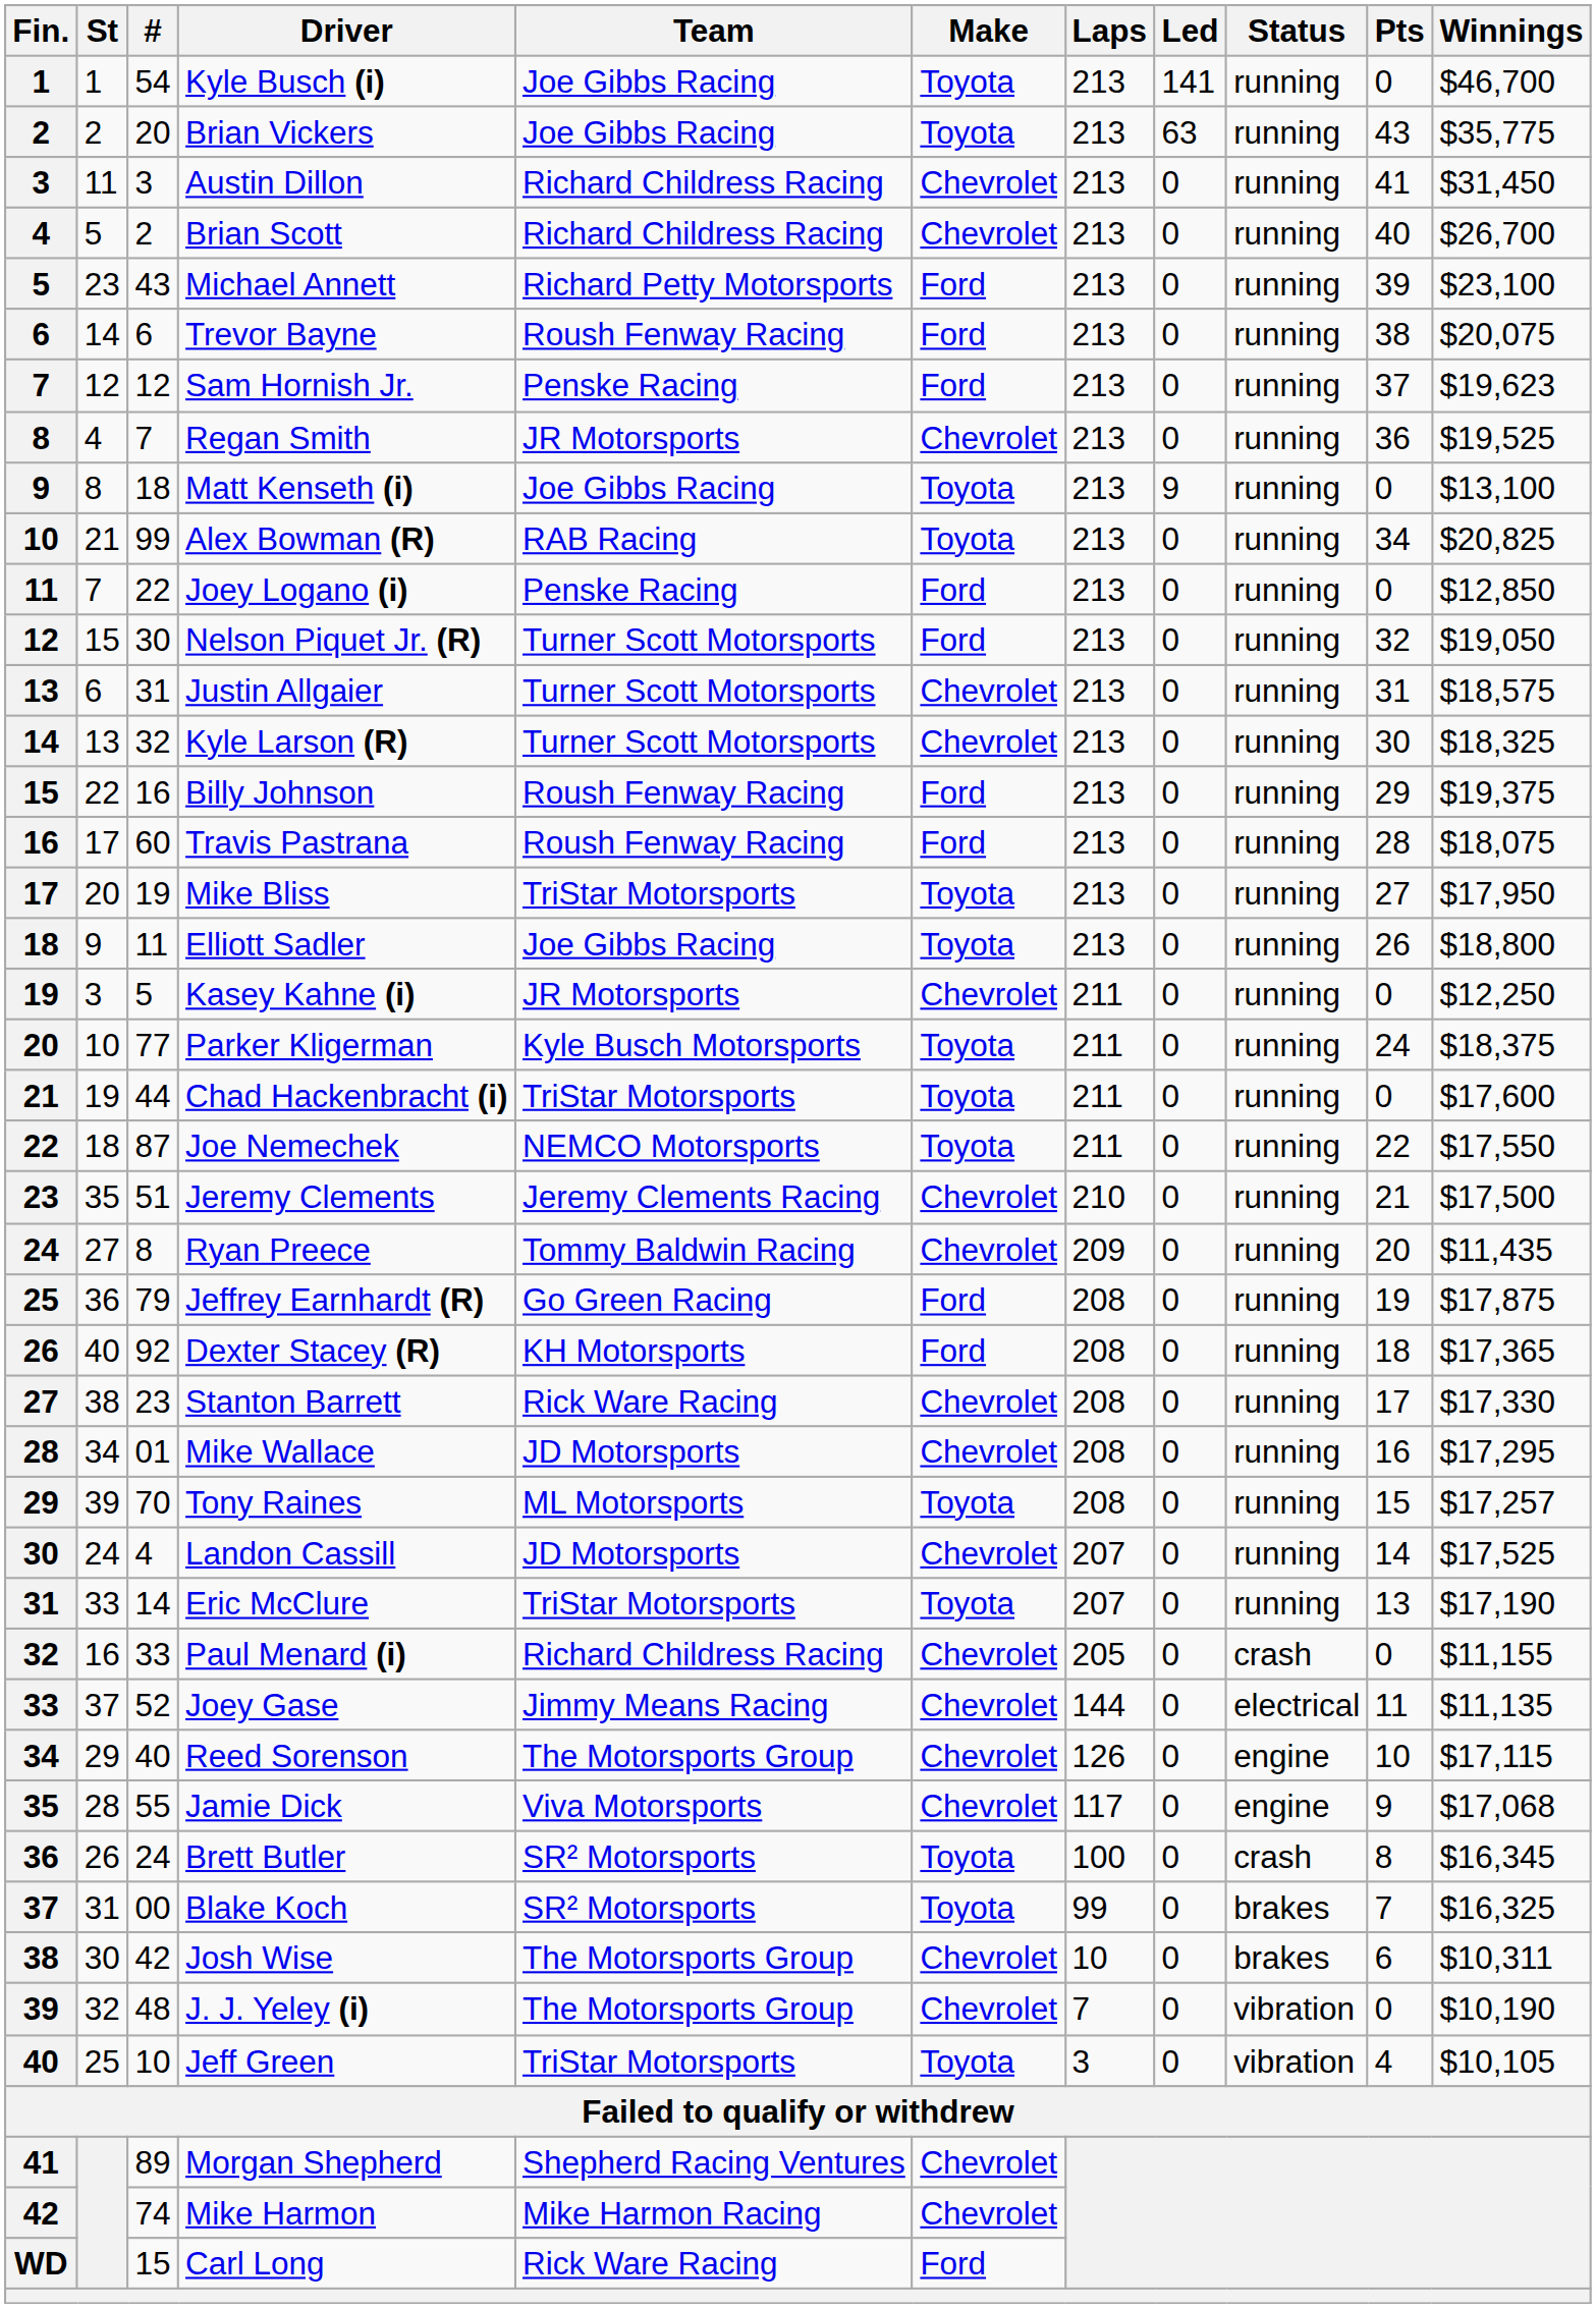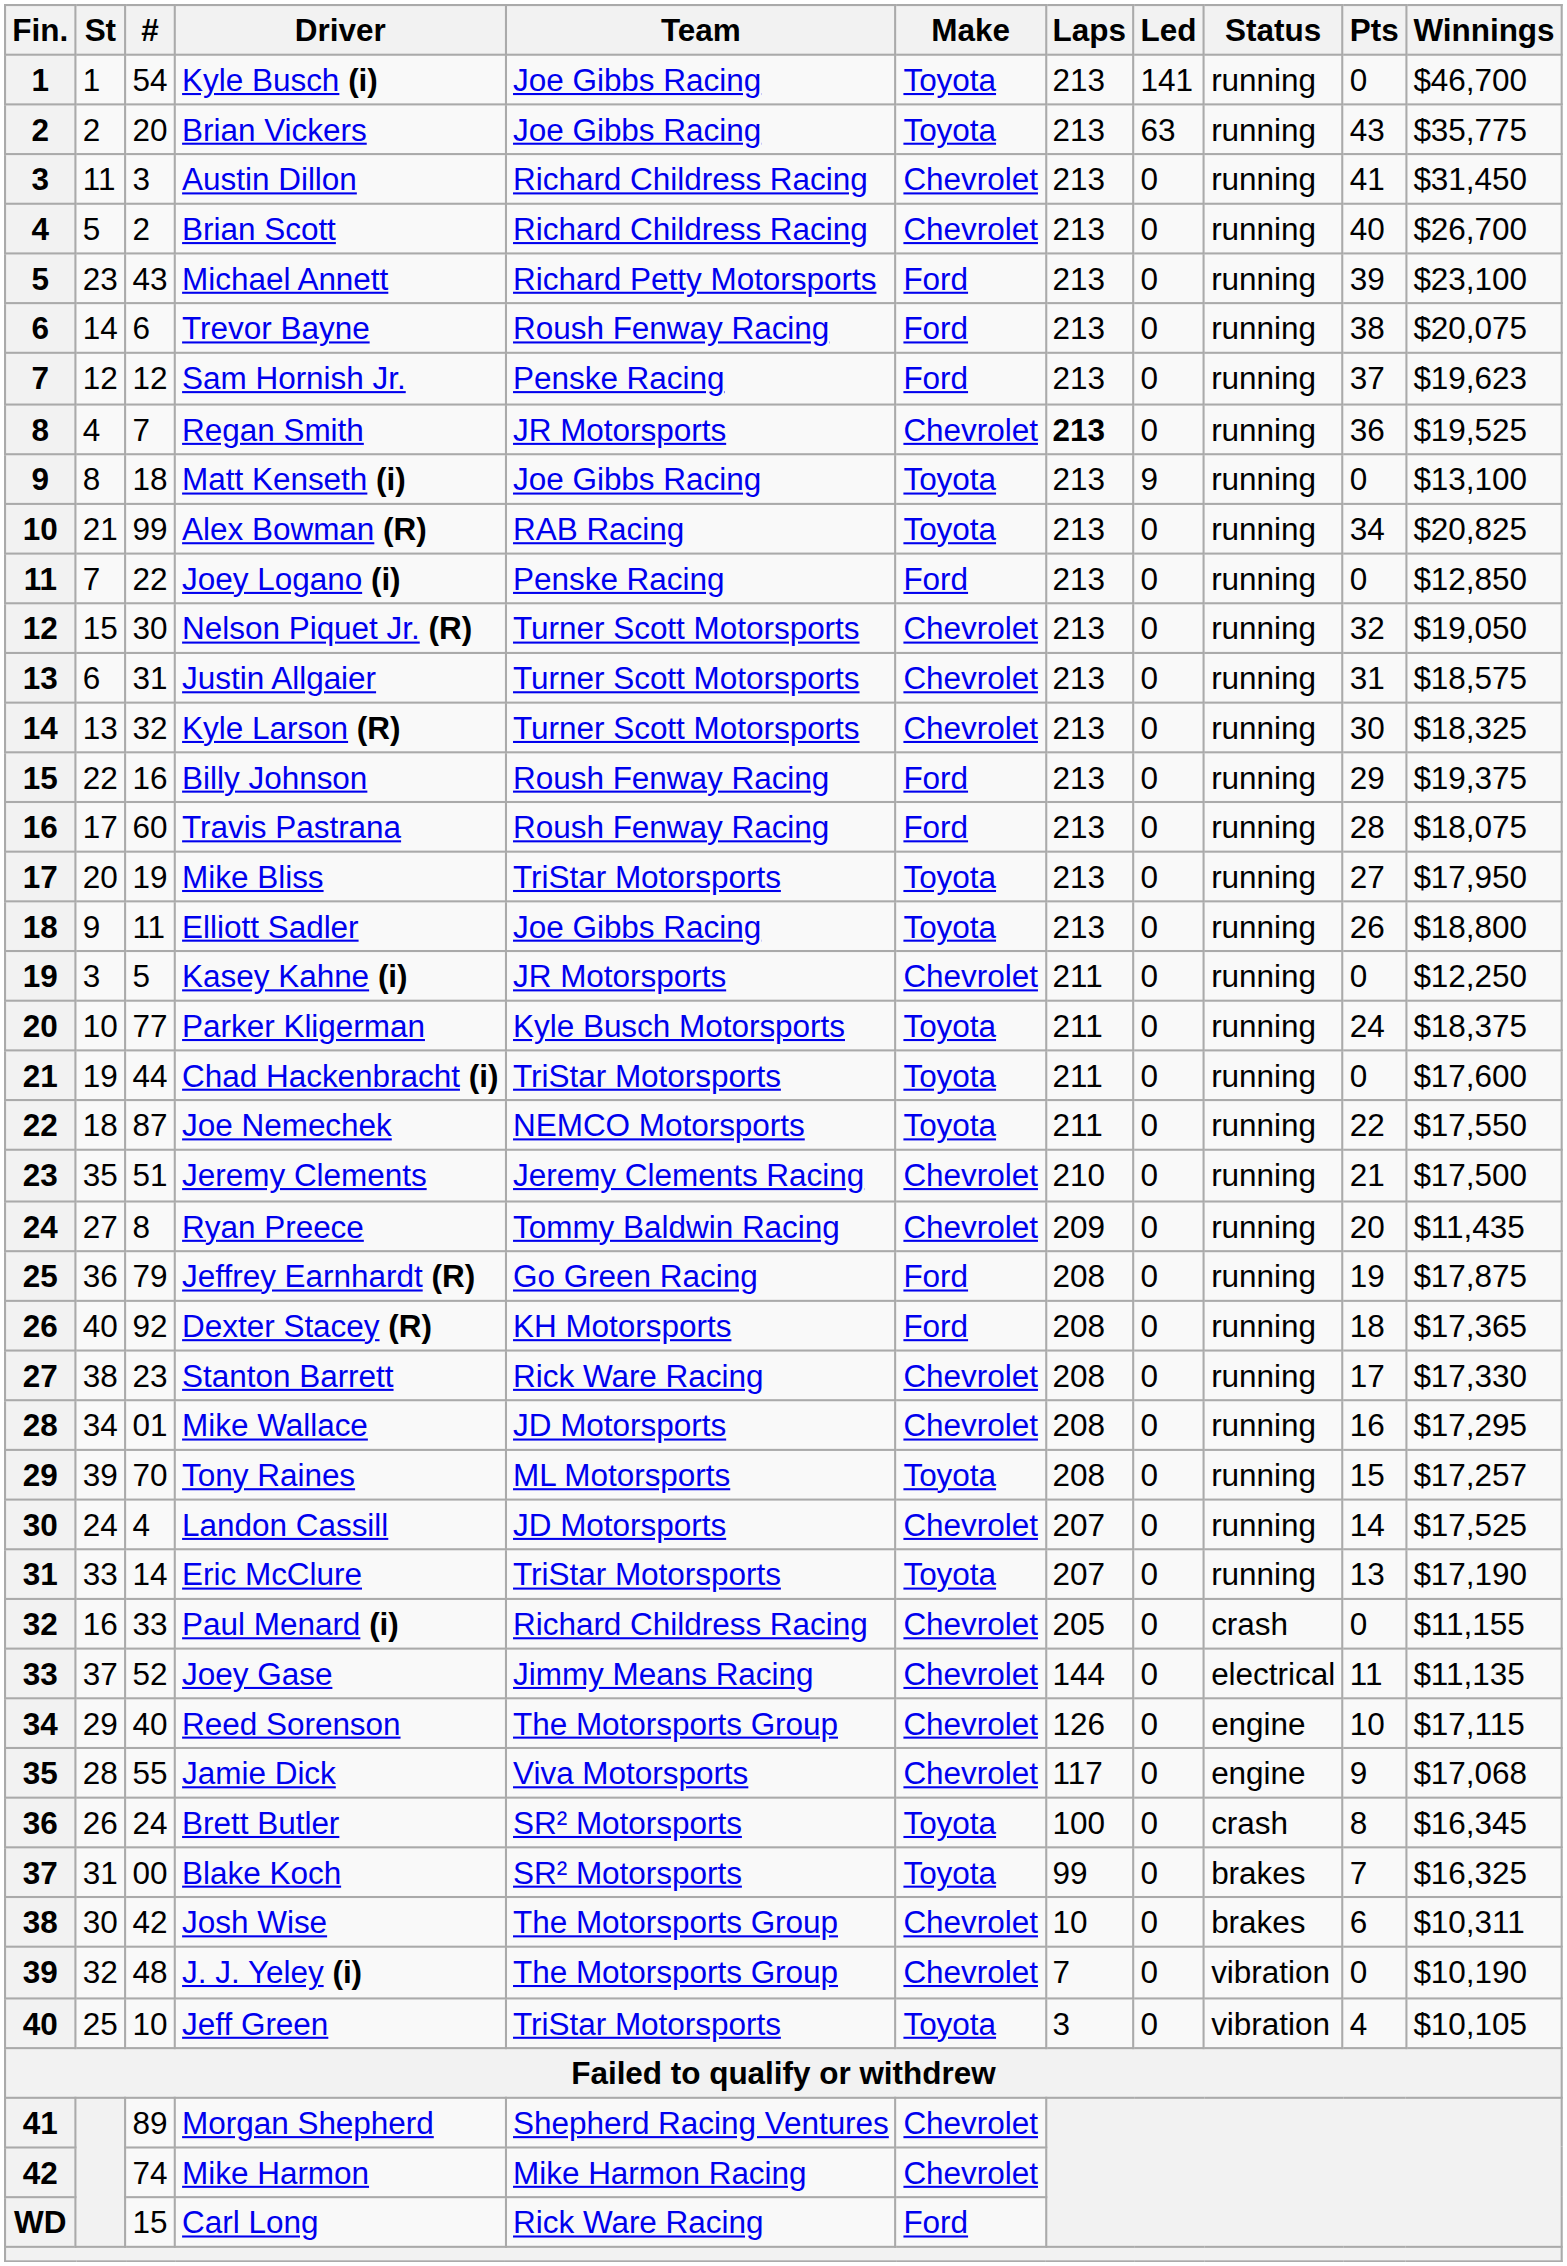Regan Smith | Laps: normal -> bold
Nelson Piquet Jr. (R) | Make: Ford -> Chevrolet
